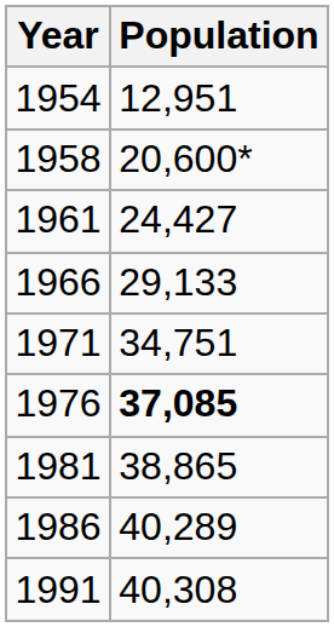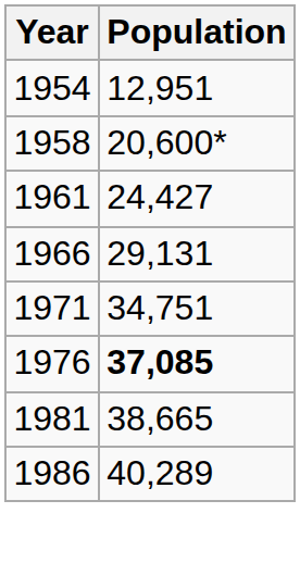1966 | Population: 29,133 -> 29,131
1981 | Population: 38,865 -> 38,665
- row: 1991 | 40,308
